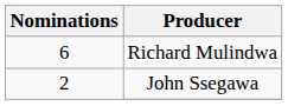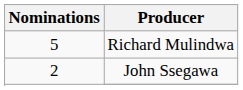Richard Mulindwa | Nominations: 6 -> 5
